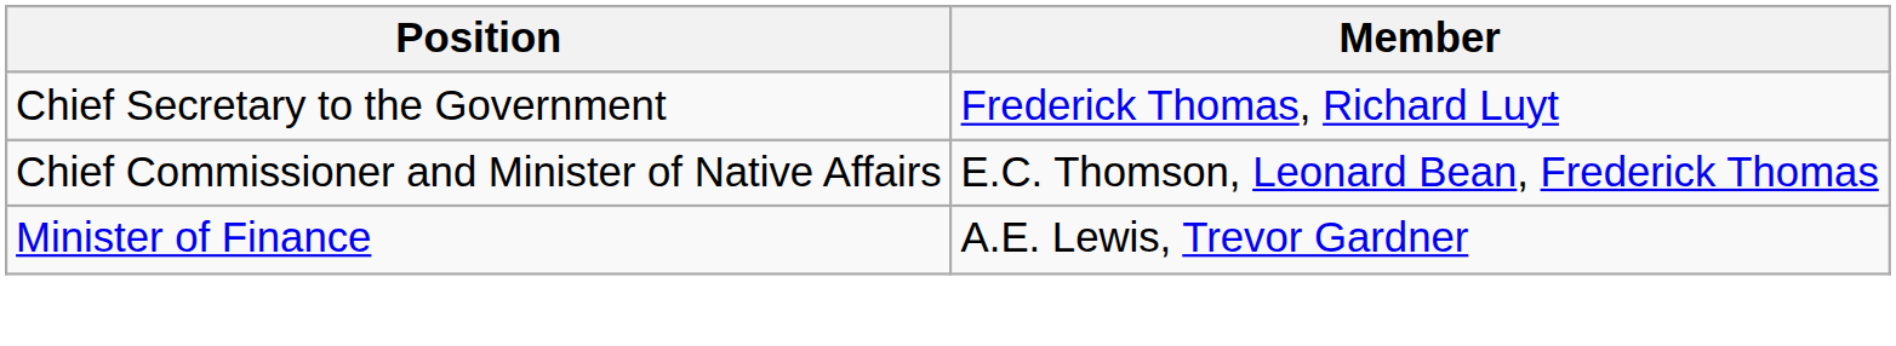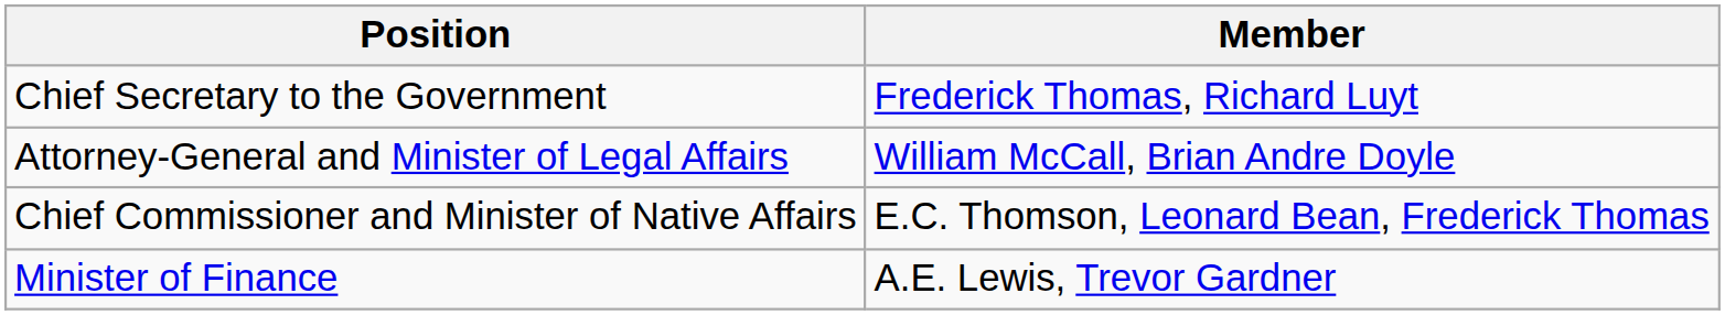+ row: Attorney-General and Minister of Legal Affairs | William McCall, Brian Andre Doyle
